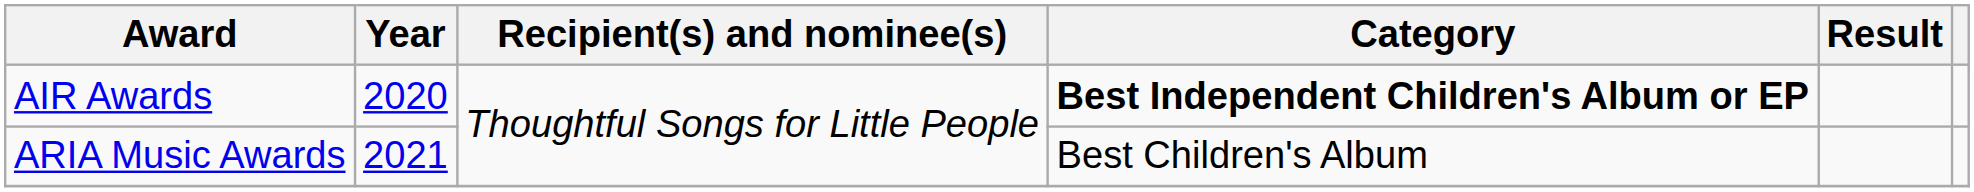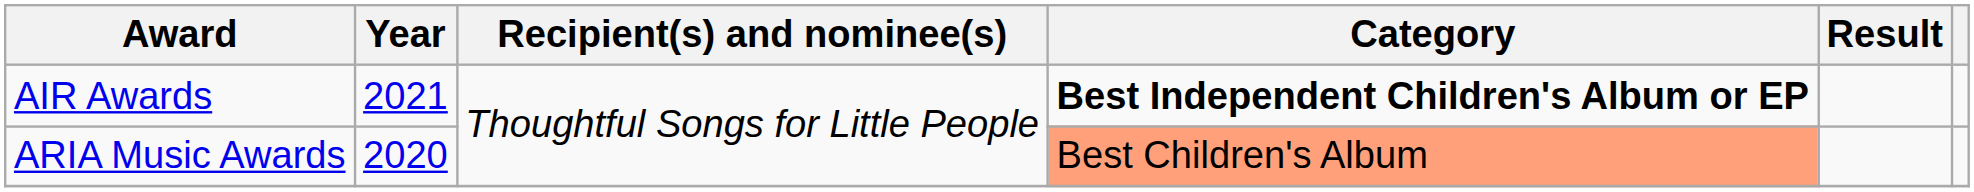AIR Awards | Year: 2020 -> 2021
ARIA Music Awards | Year: 2021 -> 2020
ARIA Music Awards | Category: no background -> lightsalmon background
